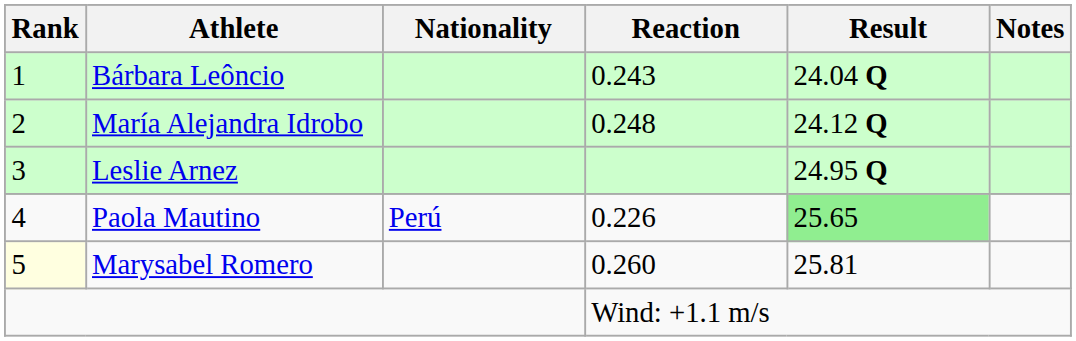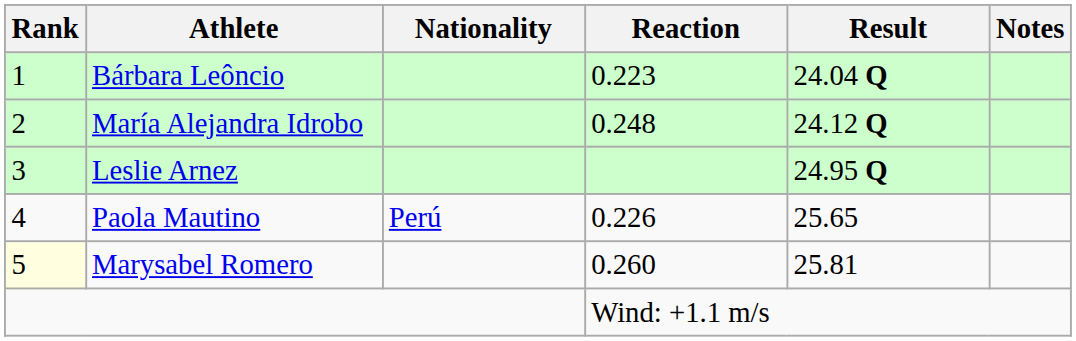Bárbara Leôncio | Reaction: 0.243 -> 0.223
Paola Mautino | Result: lightgreen background -> no background
